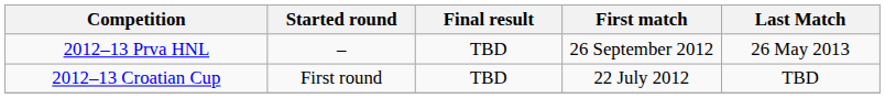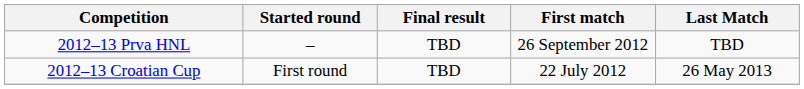2012–13 Prva HNL | Last Match: 26 May 2013 -> TBD
2012–13 Croatian Cup | Last Match: TBD -> 26 May 2013
